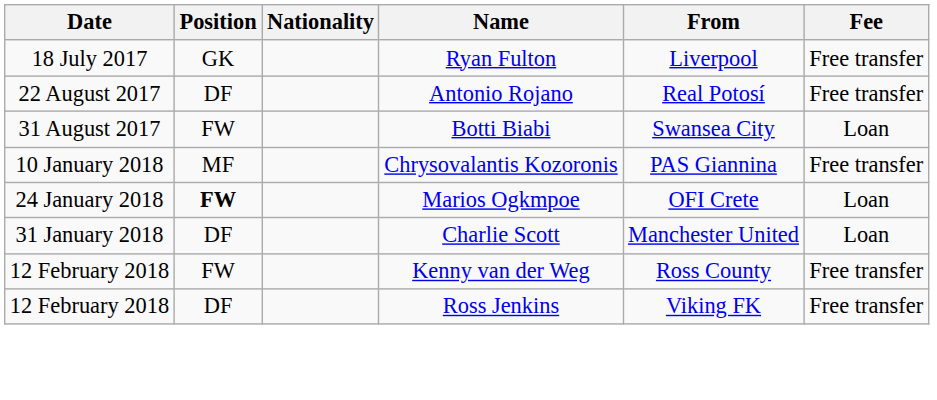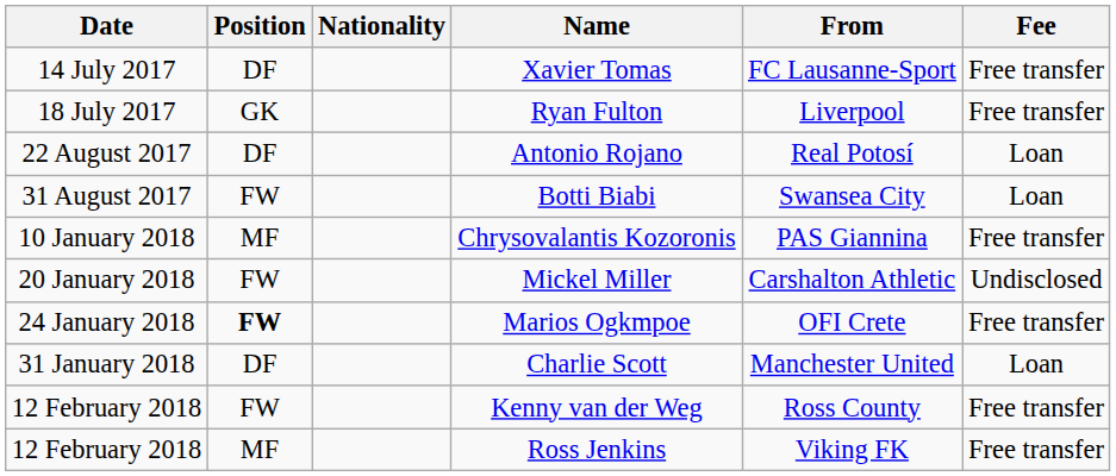+ row: 14 July 2017 | DF | Xavier Tomas | FC Lausanne-Sport | Free transfer
Antonio Rojano | Fee: Free transfer -> Loan
+ row: 20 January 2018 | FW | Mickel Miller | Carshalton Athletic | Undisclosed
Marios Ogkmpoe | Fee: Loan -> Free transfer
Ross Jenkins | Position: DF -> MF
